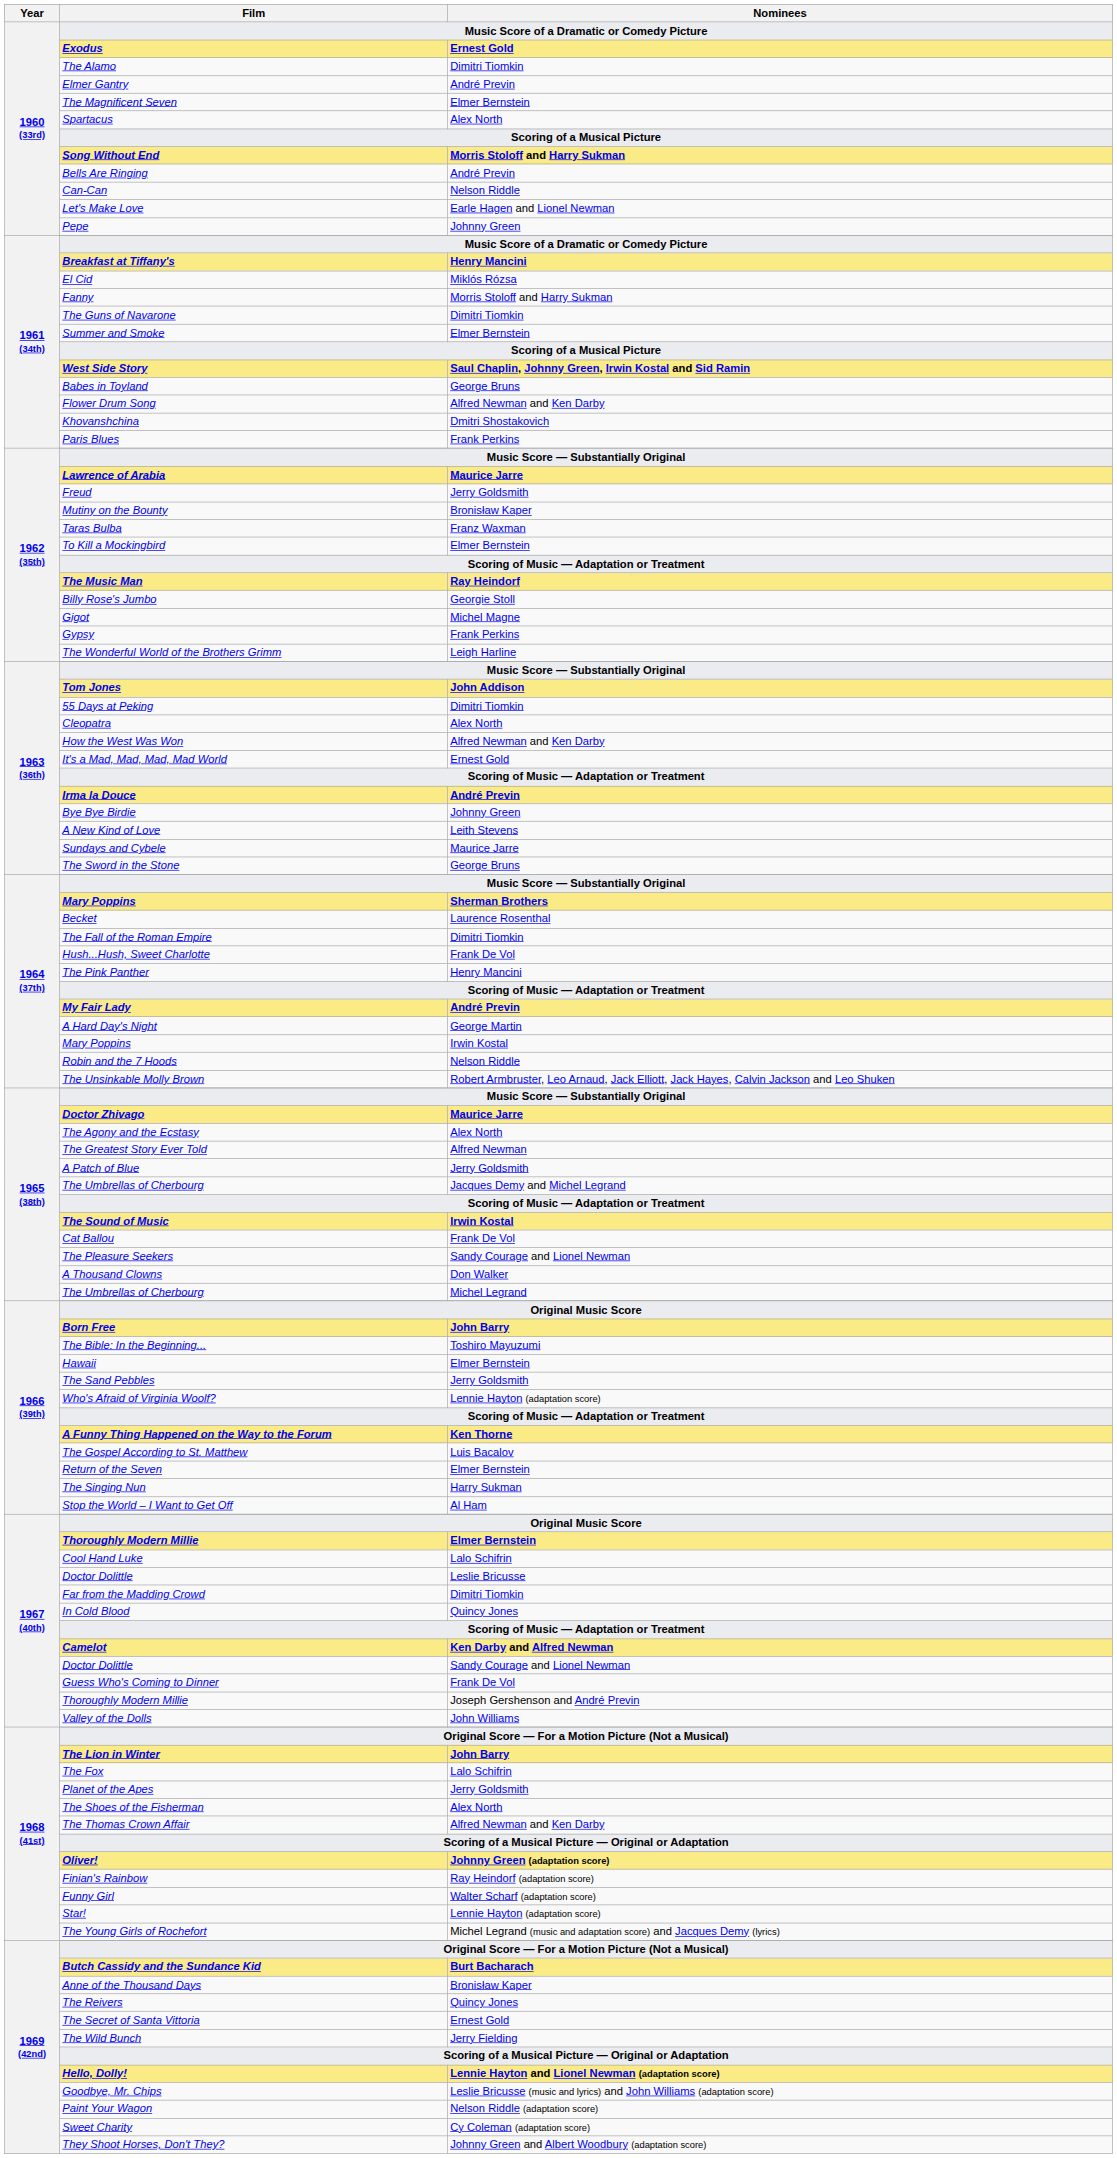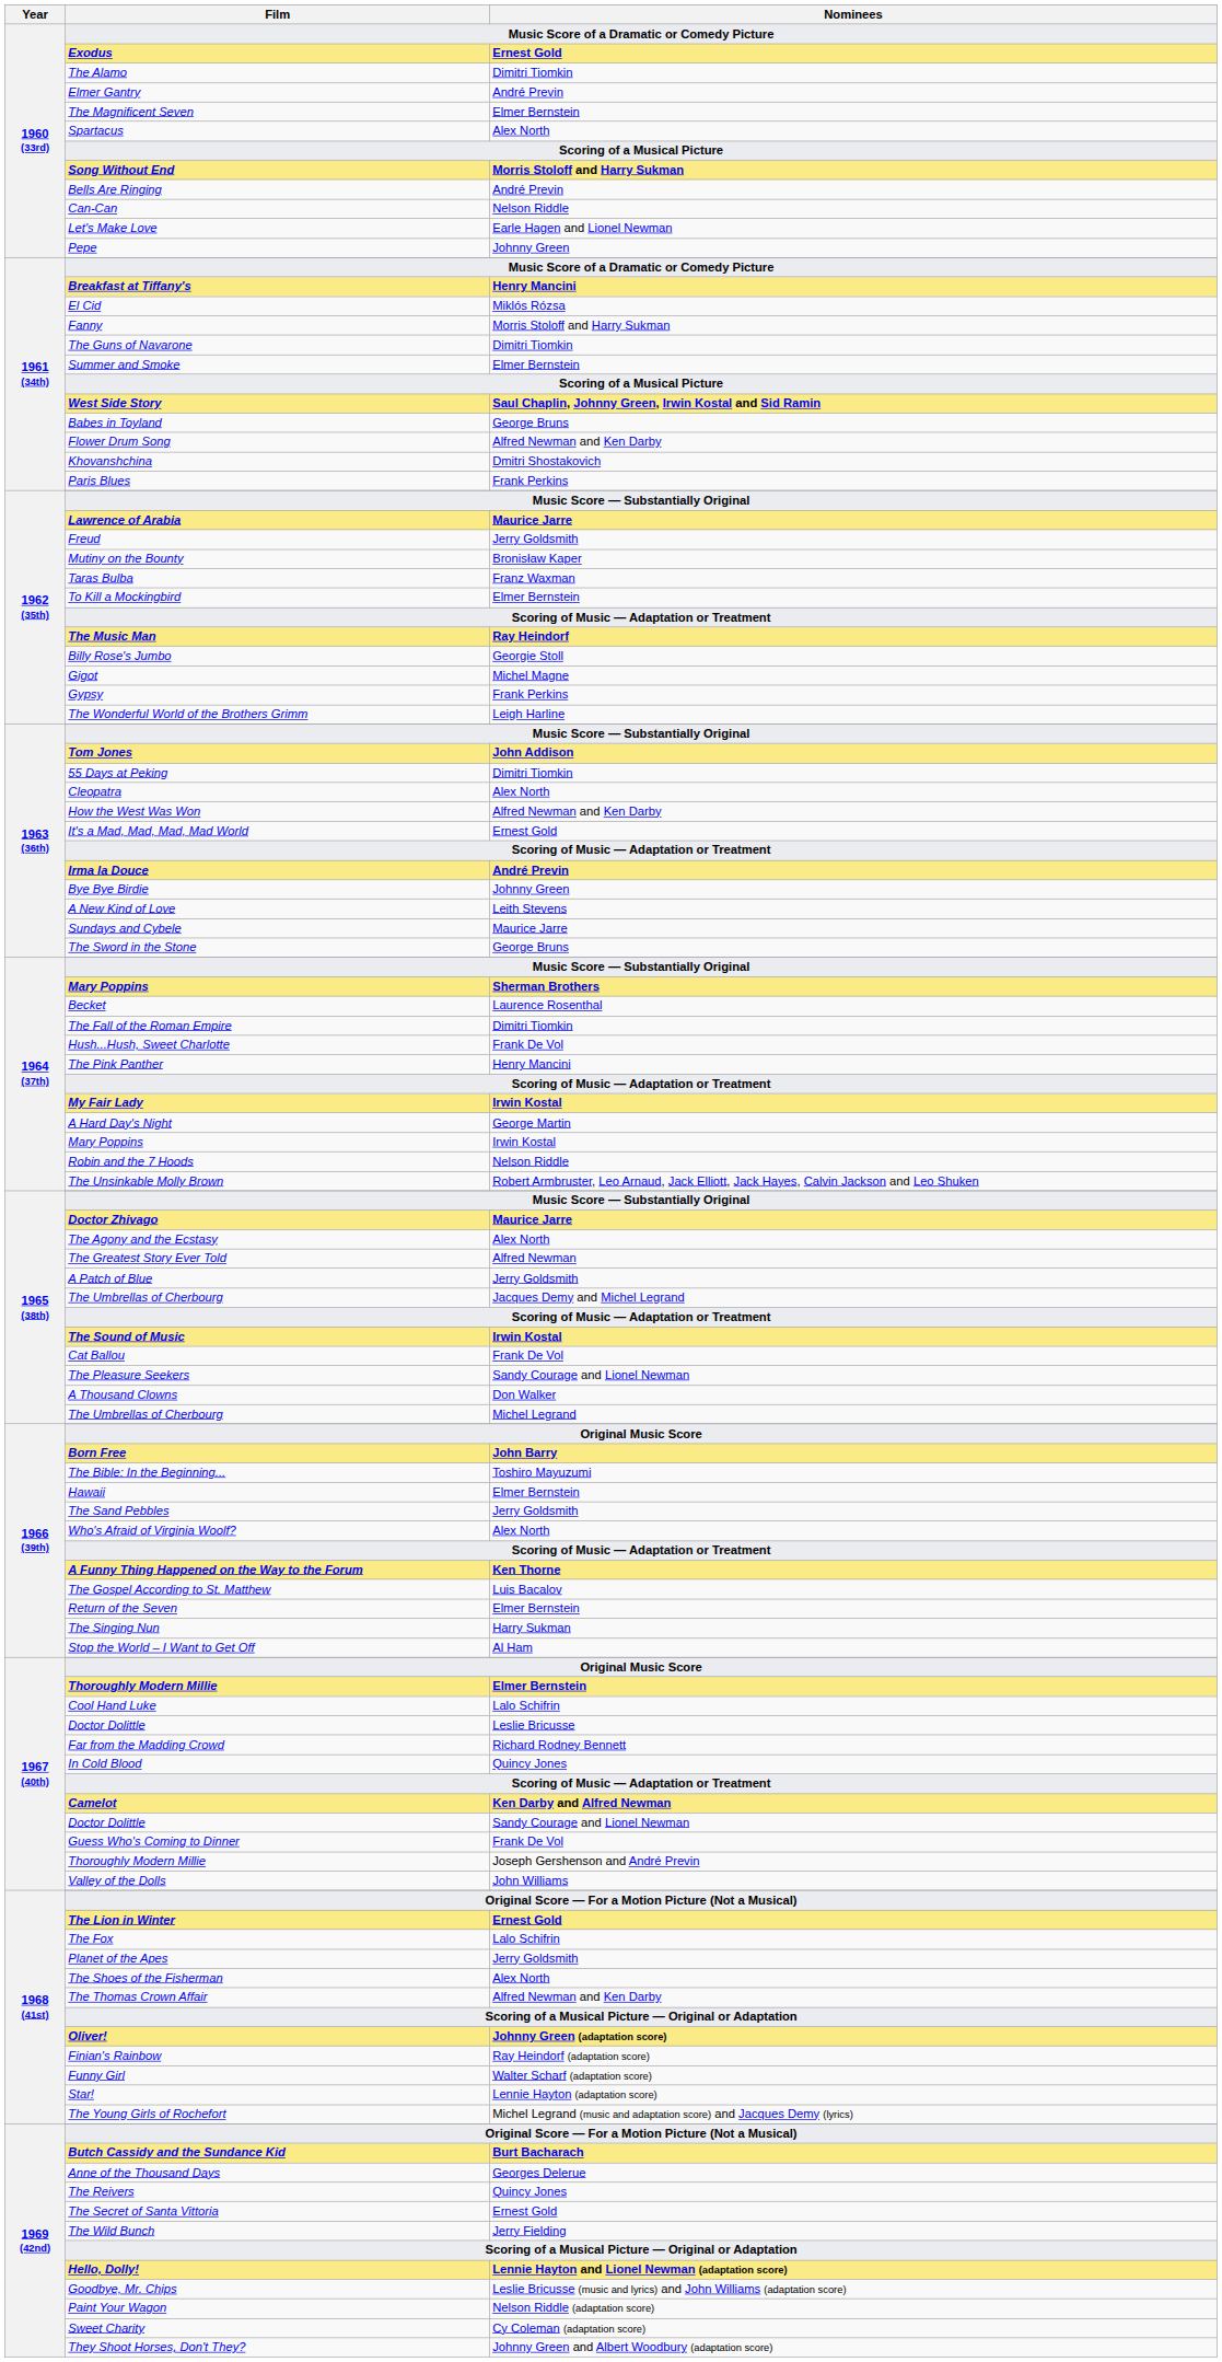My Fair Lady | Nominees: André Previn -> Irwin Kostal
Who's Afraid of Virginia Woolf? | Nominees: Lennie Hayton (adaptation score) -> Alex North
Far from the Madding Crowd | Nominees: Dimitri Tiomkin -> Richard Rodney Bennett
The Lion in Winter | Nominees: John Barry -> Ernest Gold
Anne of the Thousand Days | Nominees: Bronisław Kaper -> Georges Delerue
